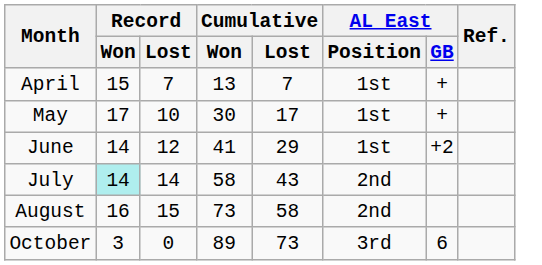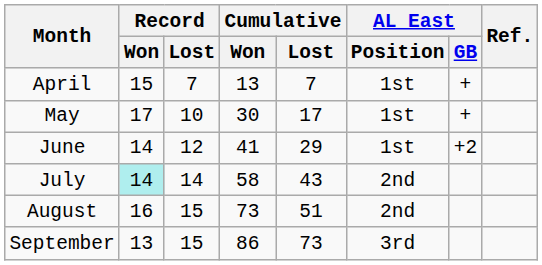August | Cumulative / Lost: 58 -> 51
+ row: September | 13 | 15 | 86 | 73 | 3rd
- row: October | 3 | 0 | 89 | 73 | 3rd | 6
